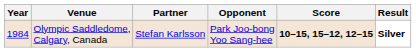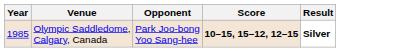- column: Partner | Stefan Karlsson
Olympic Saddledome, Calgary, Canada | Year: 1984 -> 1985
